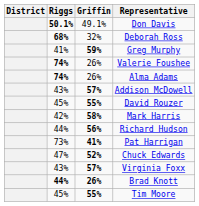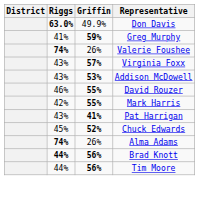Don Davis | Riggs: 50.1% -> 63.0%
Don Davis | Griffin: 49.1% -> 49.9%
- row: 68% | 32% | Deborah Ross
rows swapped: Virginia Foxx <-> Alma Adams
Addison McDowell | Griffin: 57% -> 53%
David Rouzer | Riggs: 45% -> 46%
Mark Harris | Griffin: 58% -> 55%
- row: 44% | 56% | Richard Hudson
Pat Harrigan | Riggs: 73% -> 43%
Chuck Edwards | Riggs: 47% -> 45%
Brad Knott | Griffin: 26% -> 56%
Tim Moore | Riggs: 45% -> 44%
Tim Moore | Griffin: 55% -> 56%
